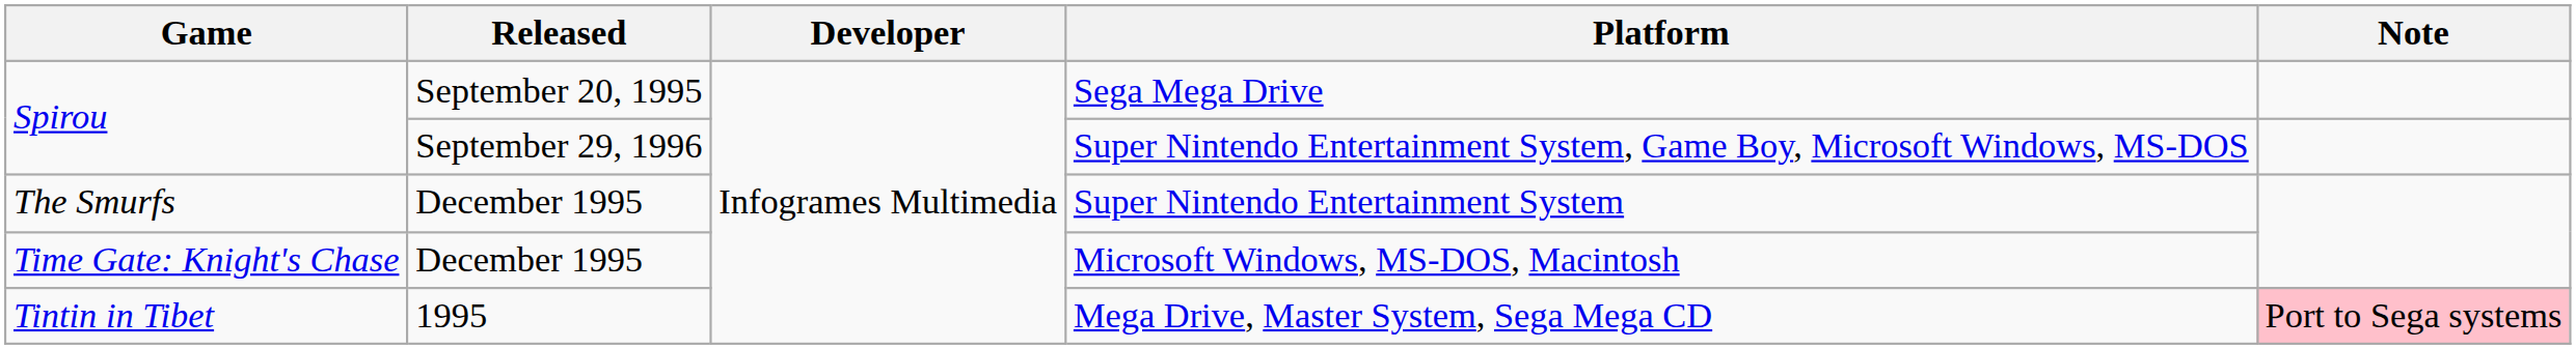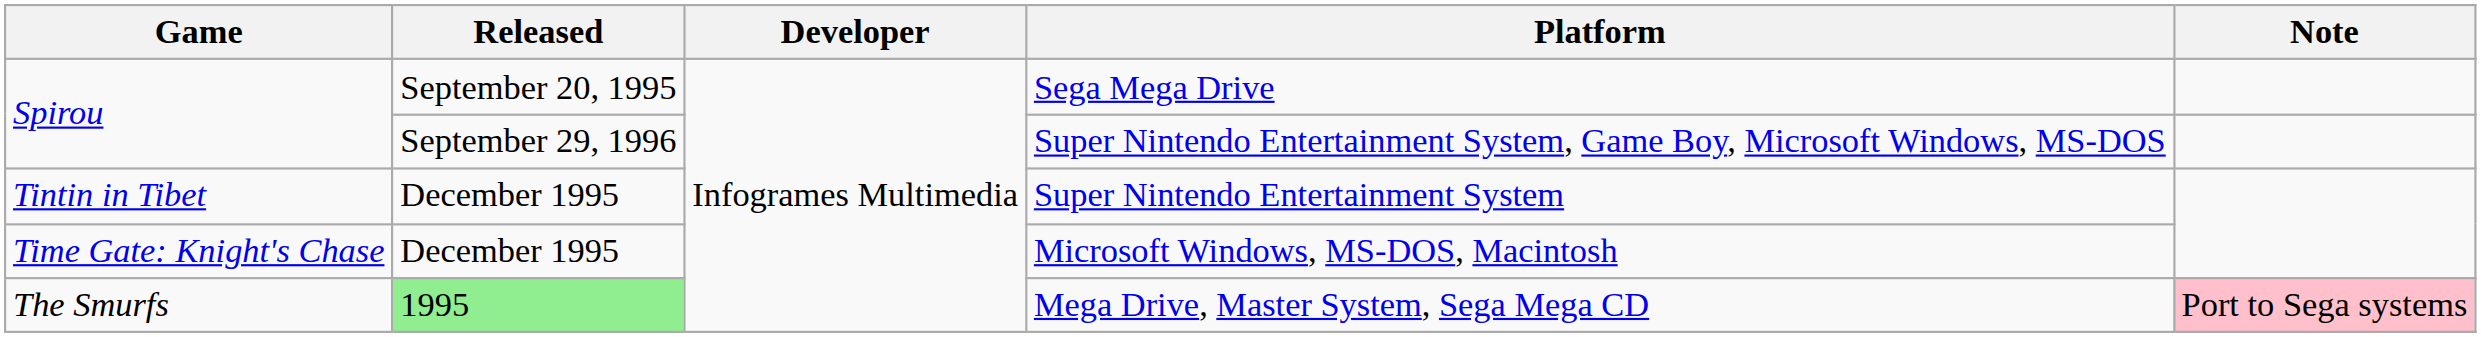Super Nintendo Entertainment System | Game: The Smurfs -> Tintin in Tibet
Mega Drive, Master System, Sega Mega CD | Game: Tintin in Tibet -> The Smurfs
Mega Drive, Master System, Sega Mega CD | Released: no background -> lightgreen background
